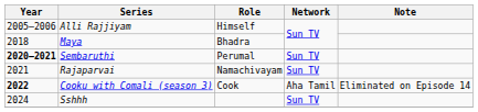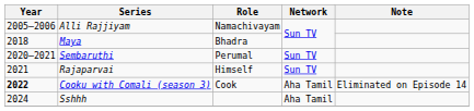Alli Rajjiyam | Role: Himself -> Namachivayam
Sembaruthi | Year: bold -> normal
Rajaparvai | Role: Namachivayam -> Himself
Sshhh | Network: Sun TV -> Aha Tamil
